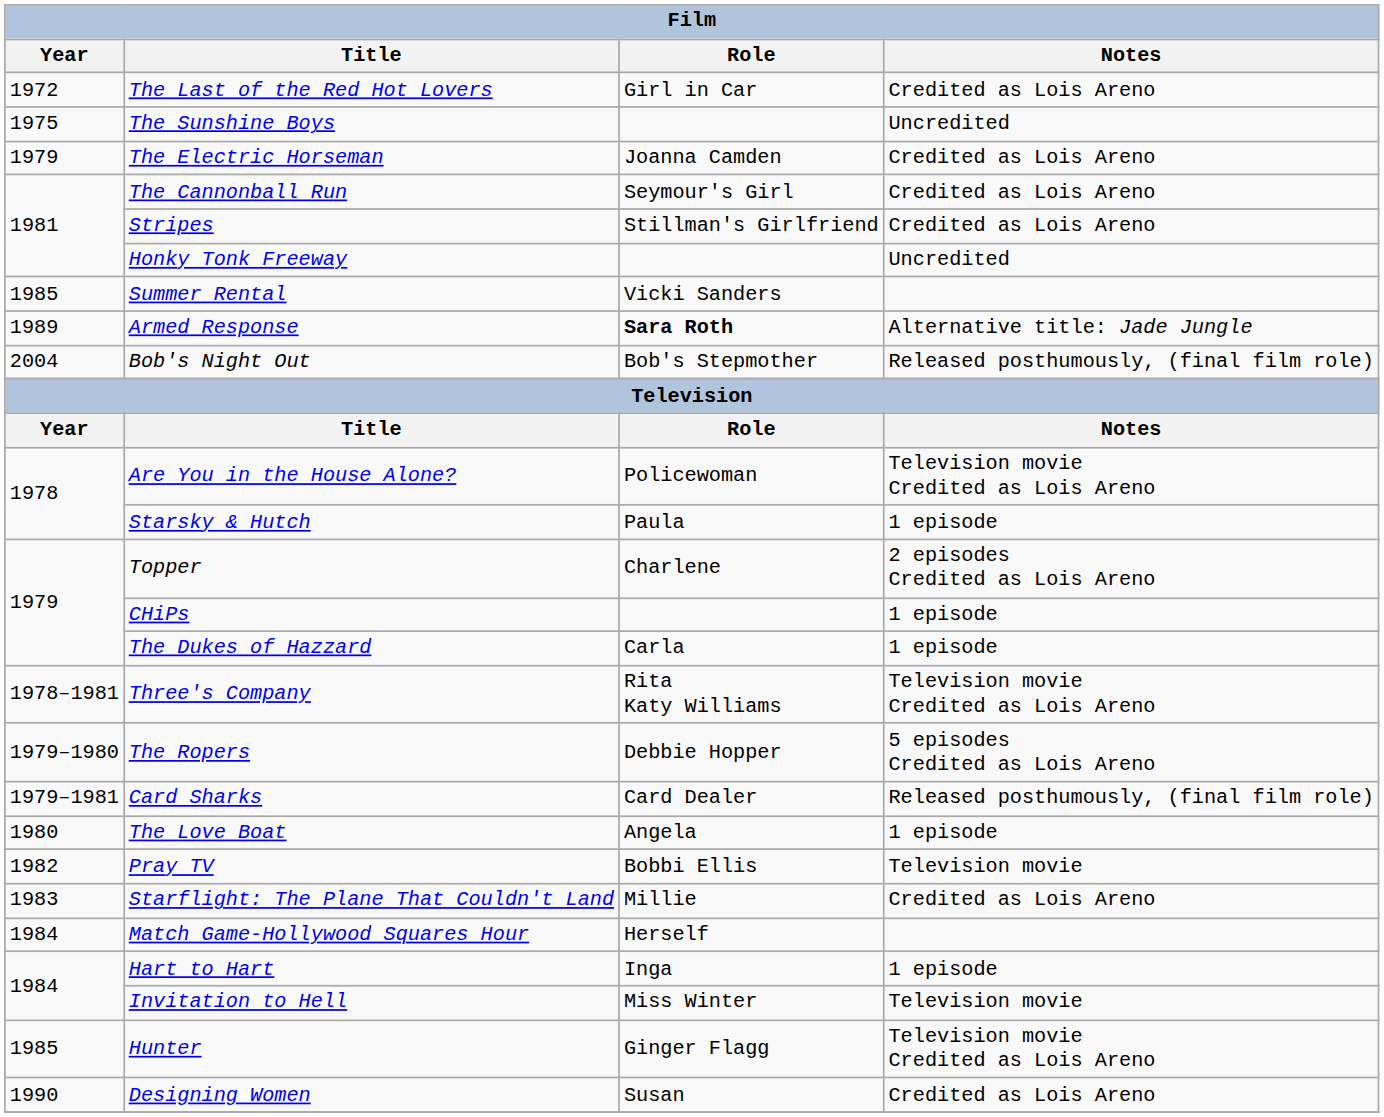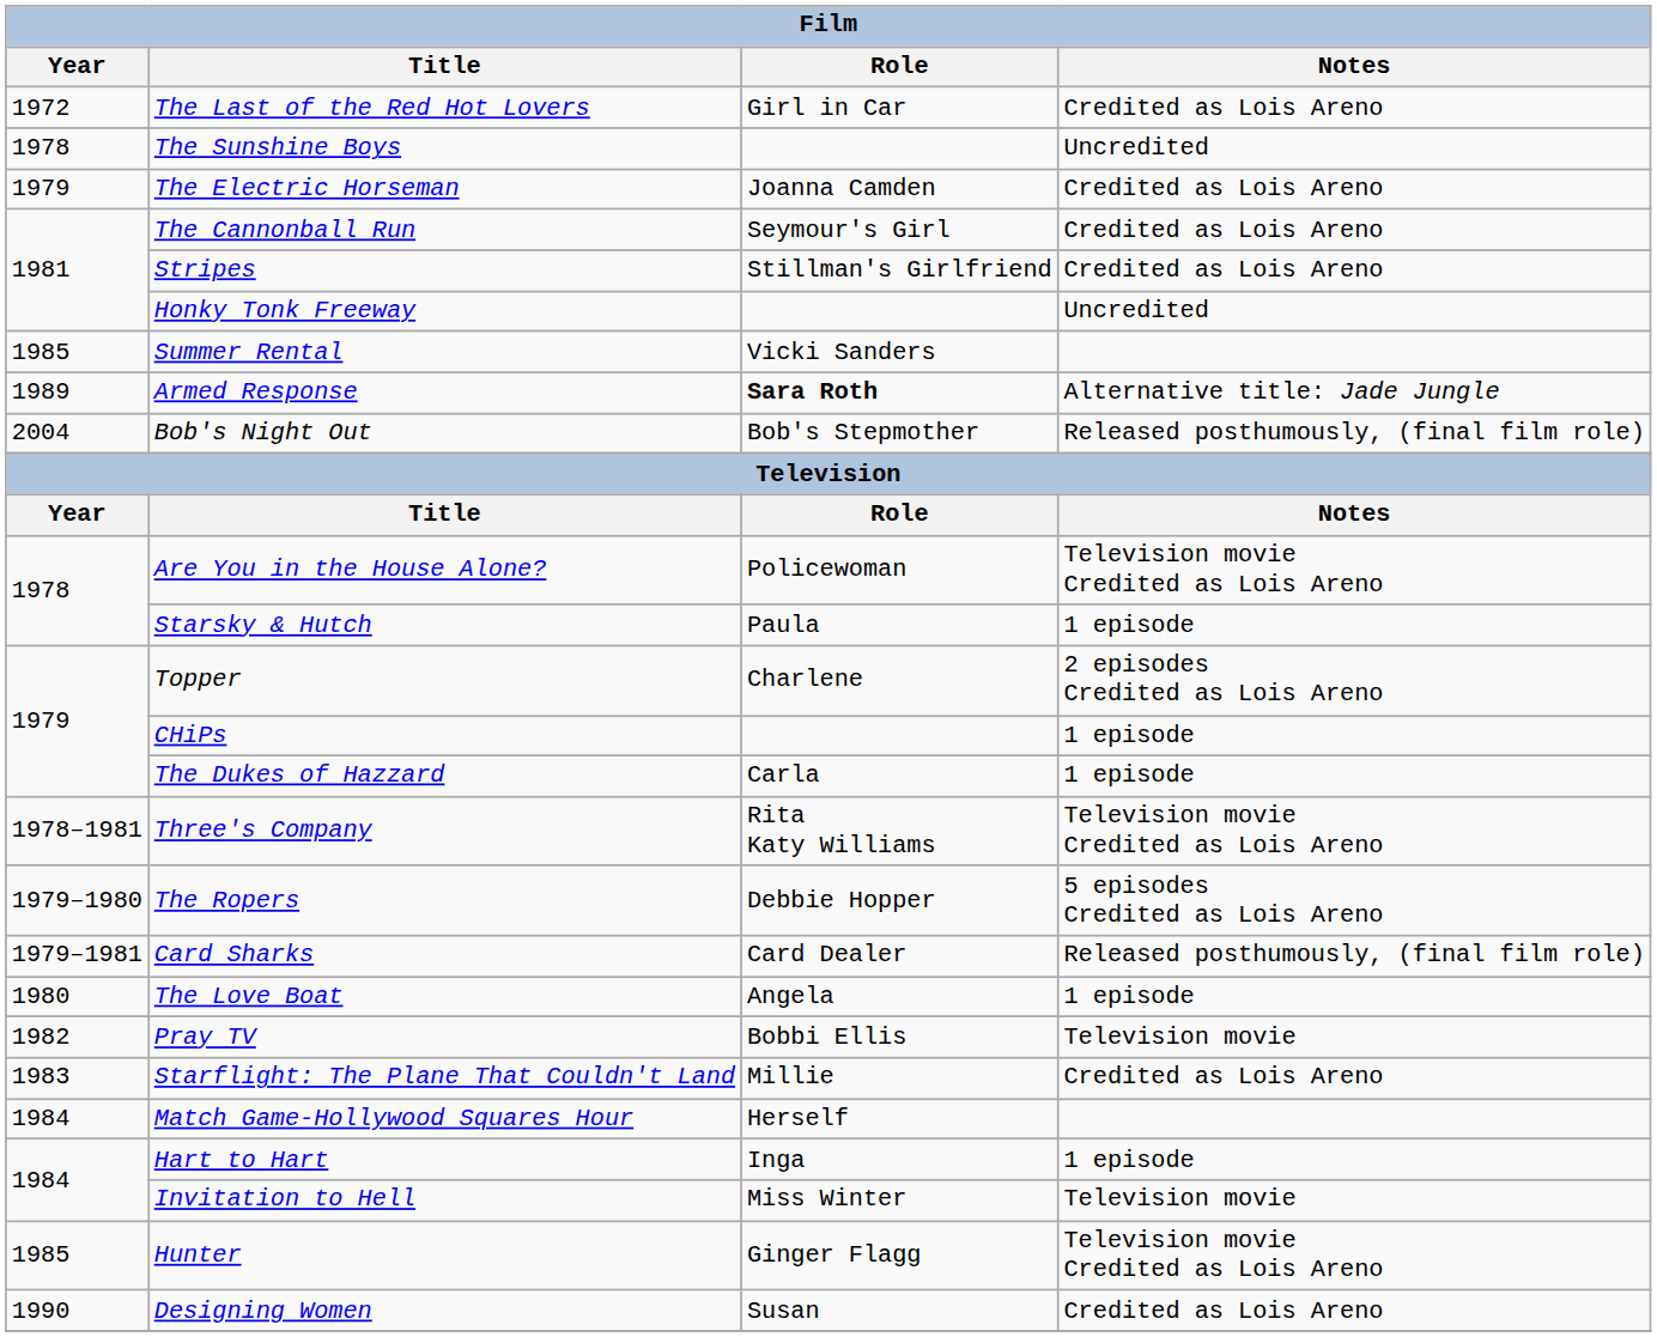The Sunshine Boys | Year: 1975 -> 1978
